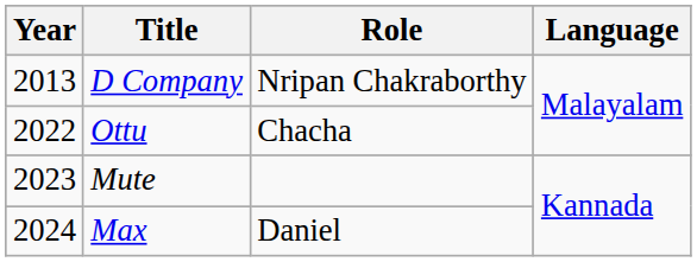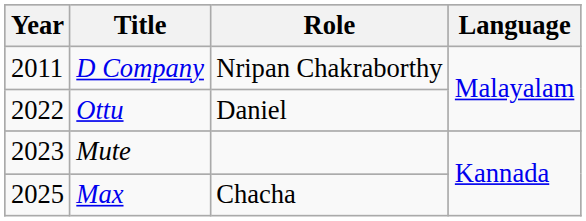D Company | Year: 2013 -> 2011
Ottu | Role: Chacha -> Daniel
Max | Year: 2024 -> 2025
Max | Role: Daniel -> Chacha
